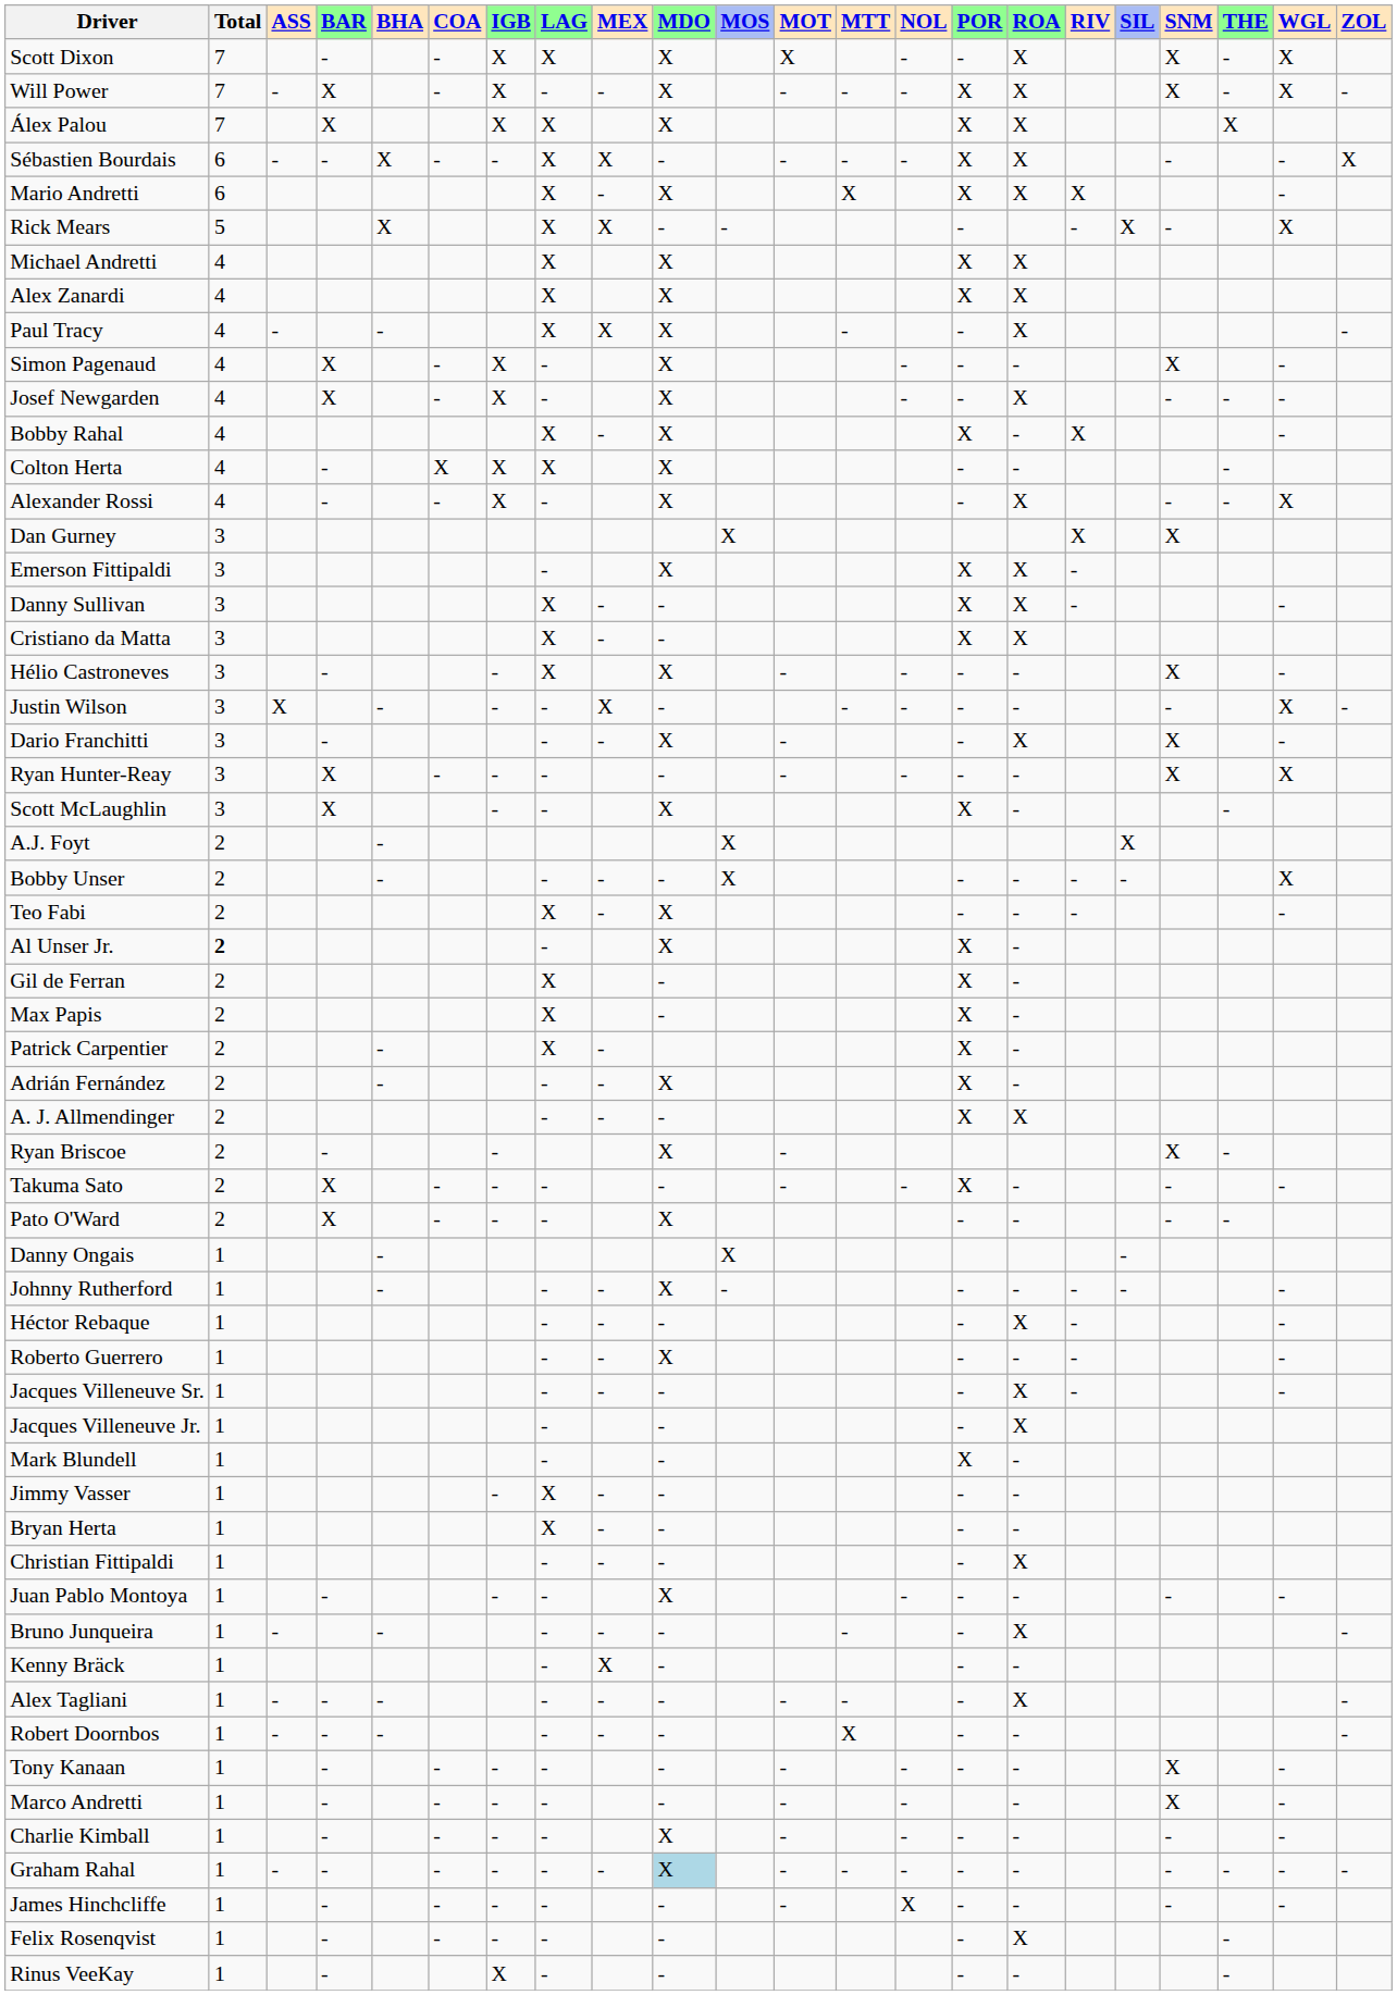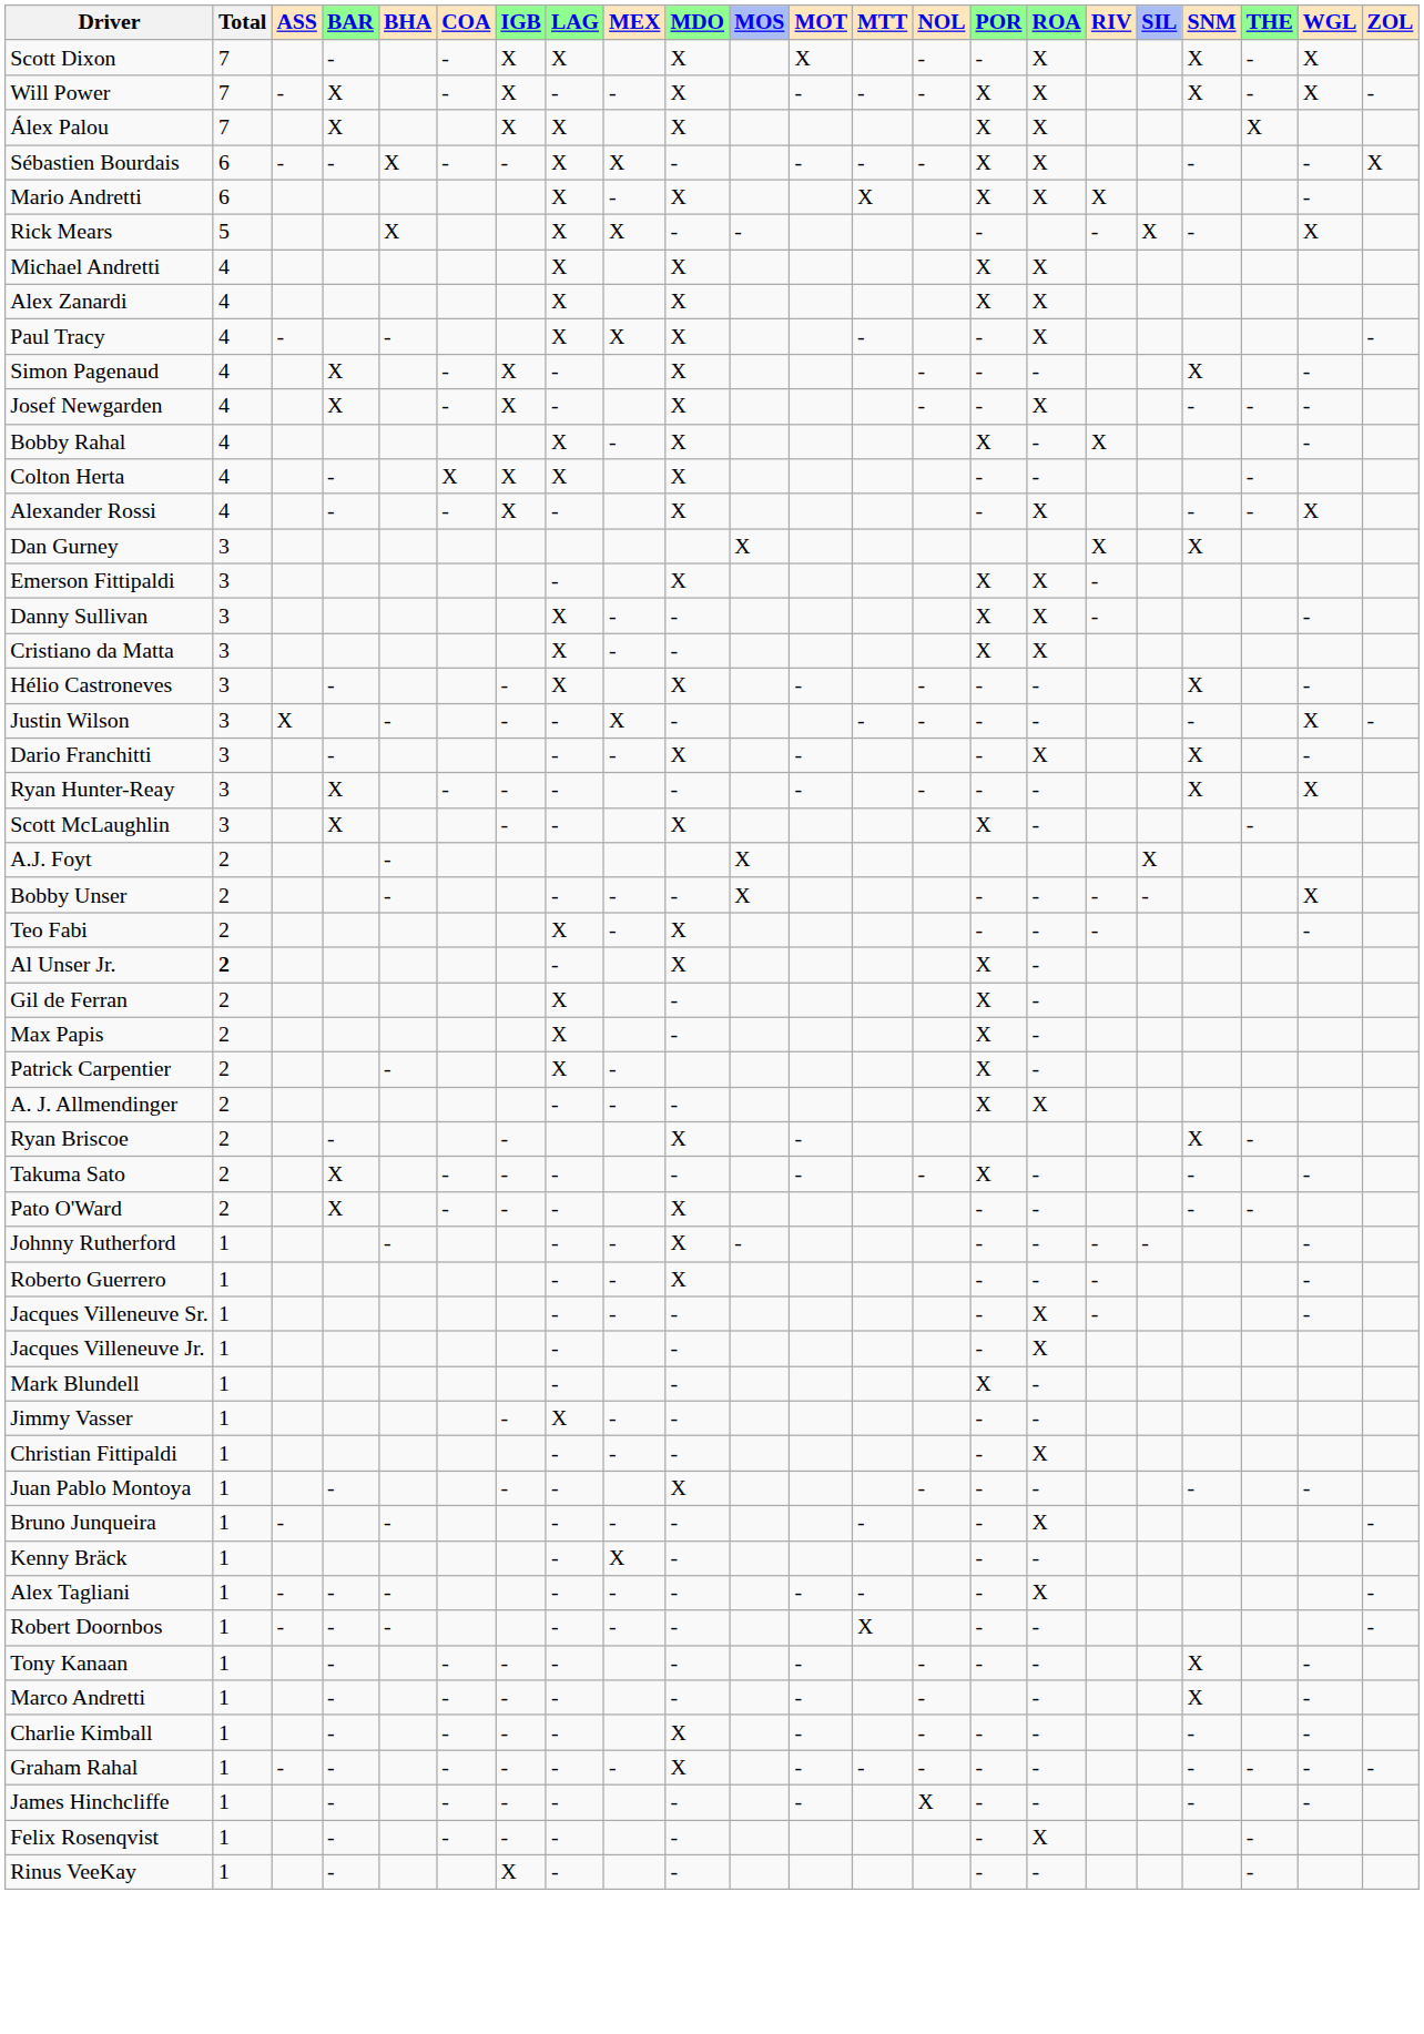- row: Adrián Fernández | 2 | - | - | - | X | X | -
- row: Danny Ongais | 1 | - | X | -
- row: Héctor Rebaque | 1 | - | - | - | - | X | - | -
- row: Bryan Herta | 1 | X | - | - | - | -
Graham Rahal | MDO: lightblue background -> no background
